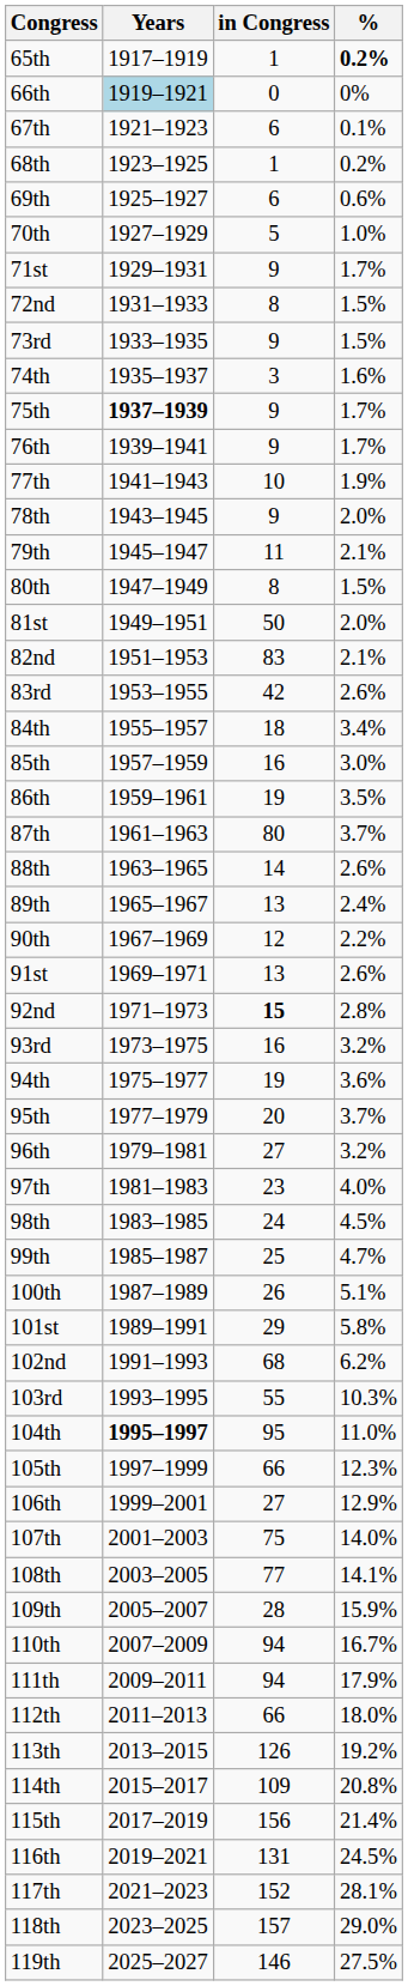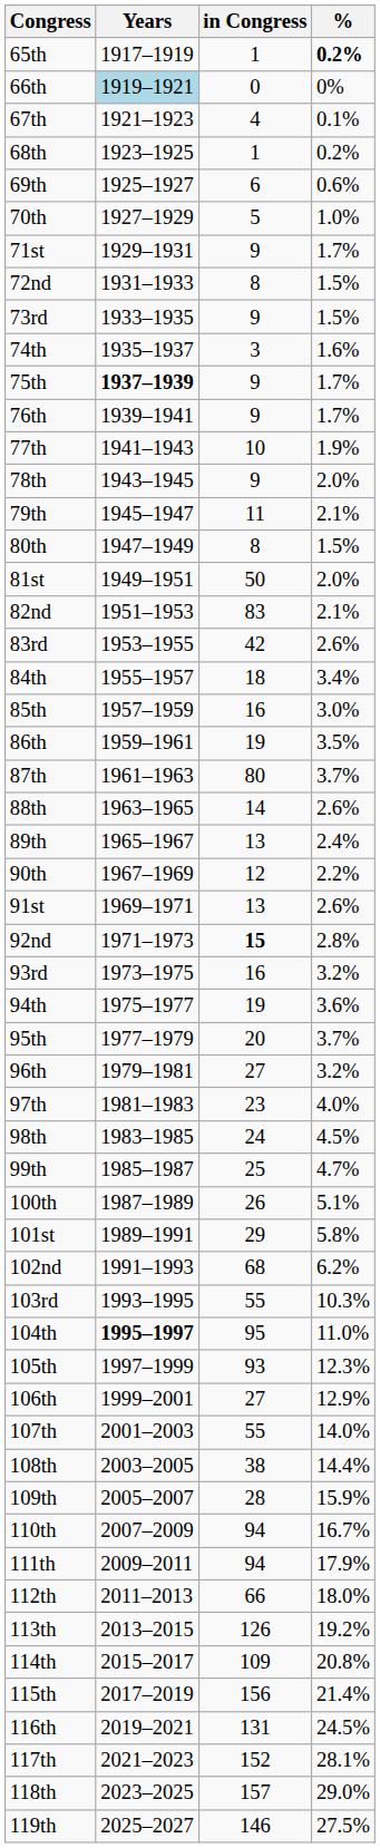67th | in Congress: 6 -> 4
105th | in Congress: 66 -> 93
107th | in Congress: 75 -> 55
108th | in Congress: 77 -> 38
108th | %: 14.1% -> 14.4%
